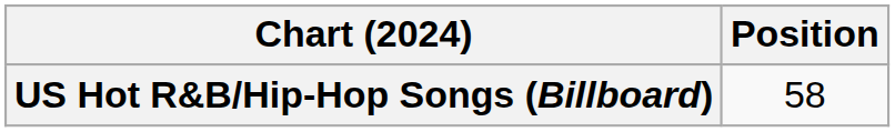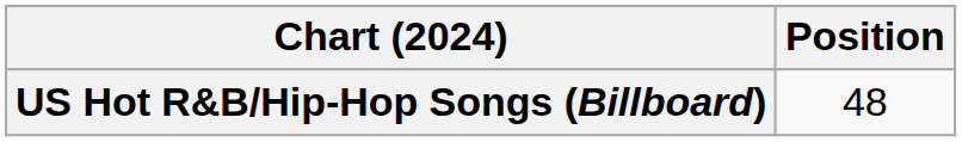US Hot R&B/Hip-Hop Songs (Billboard) | Position: 58 -> 48
